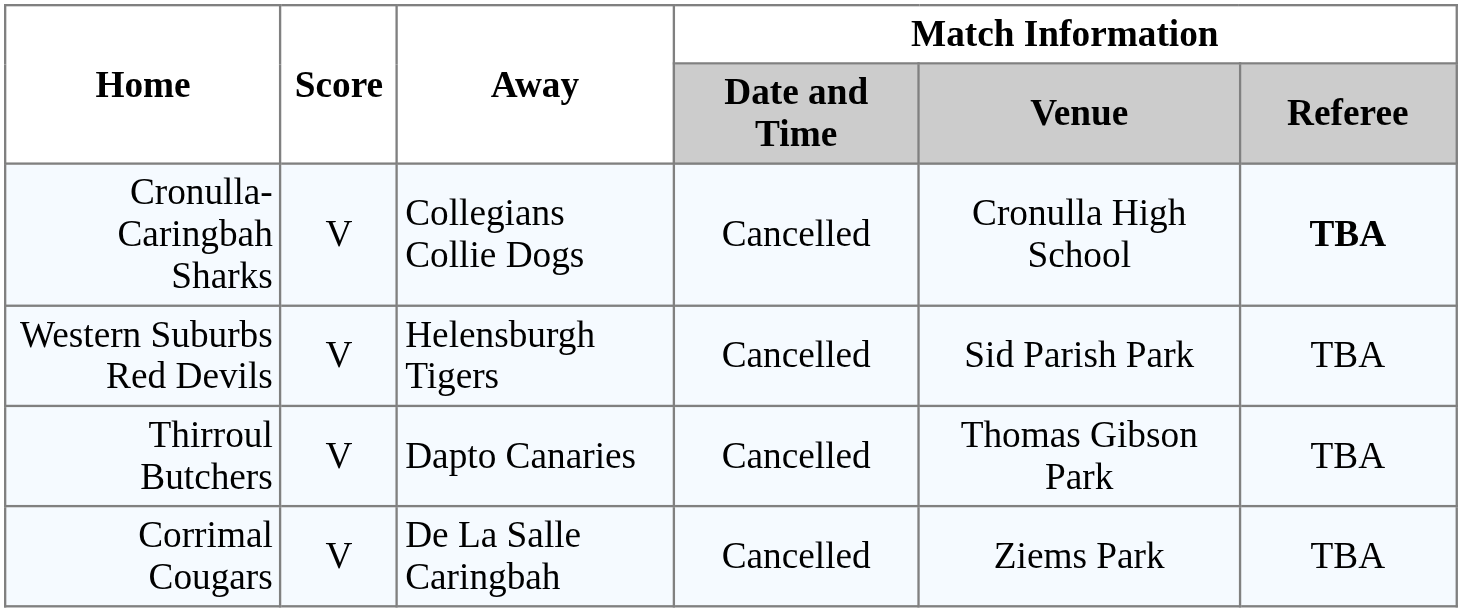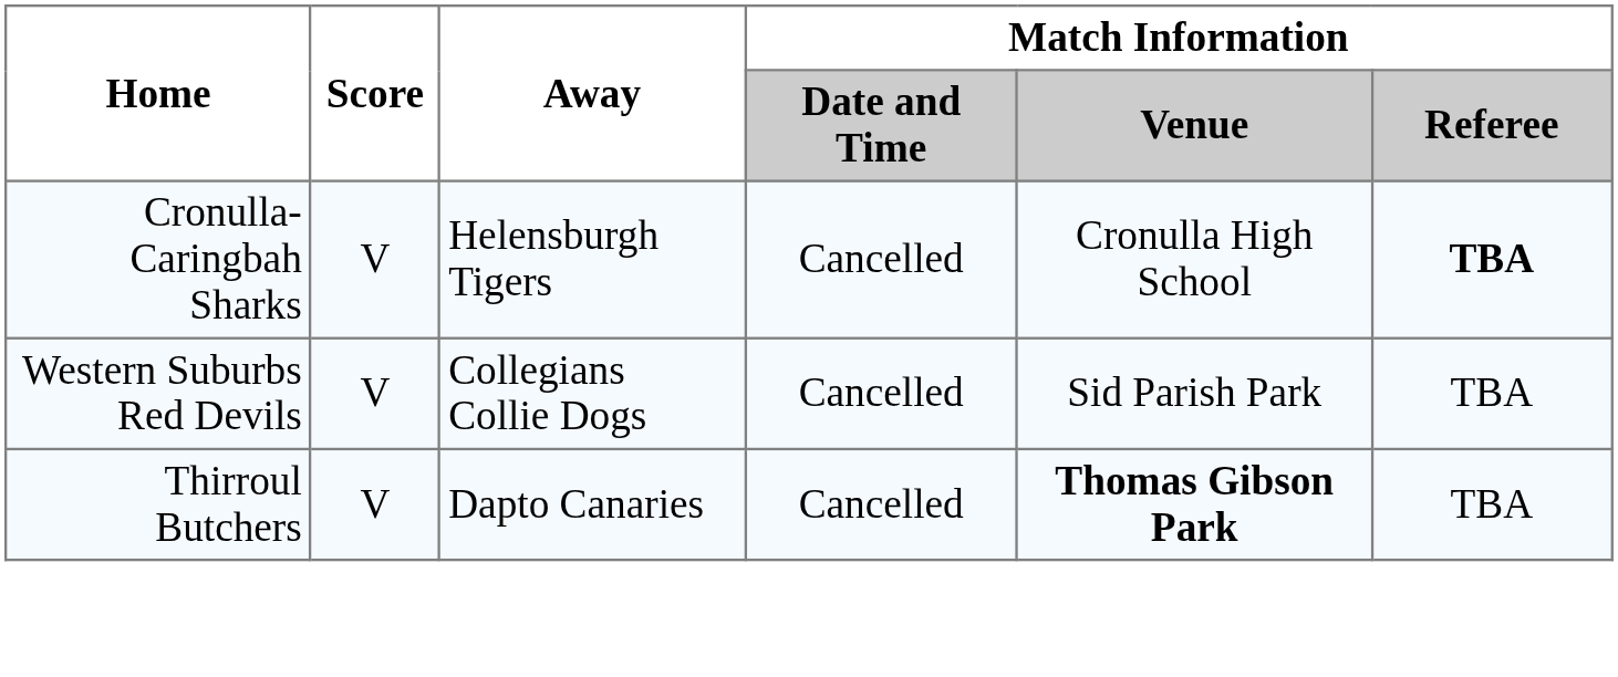Cronulla-Caringbah Sharks | Away: Collegians Collie Dogs -> Helensburgh Tigers
Western Suburbs Red Devils | Away: Helensburgh Tigers -> Collegians Collie Dogs
Thirroul Butchers | Match Information / Venue: normal -> bold
- row: Corrimal Cougars | V | De La Salle Caringbah | Cancelled | Ziems Park | TBA
